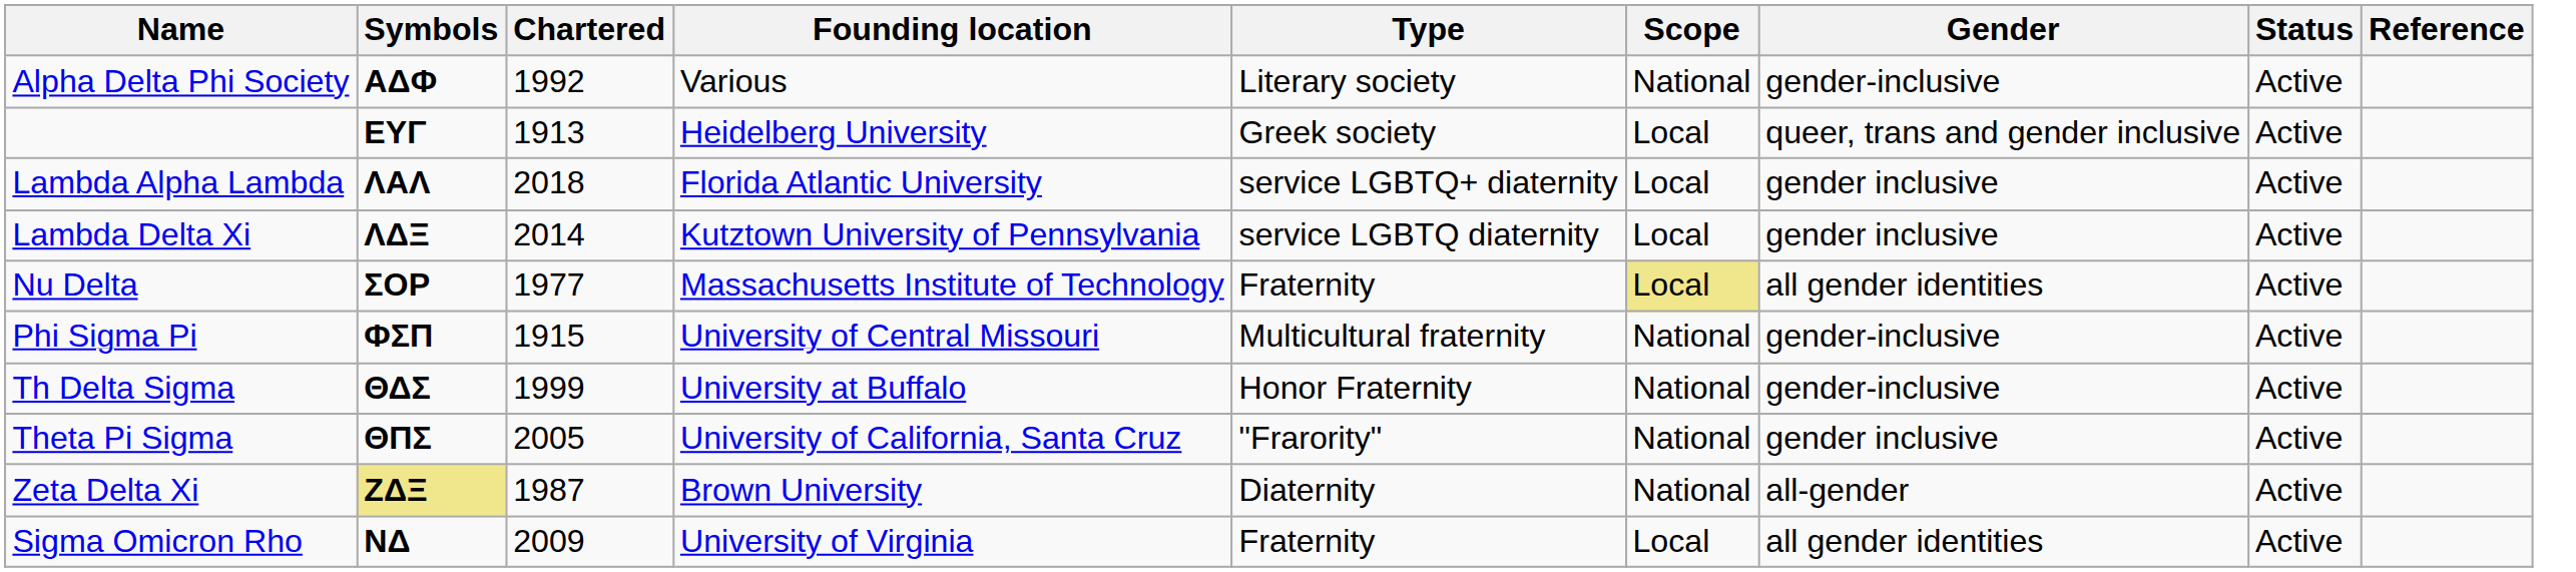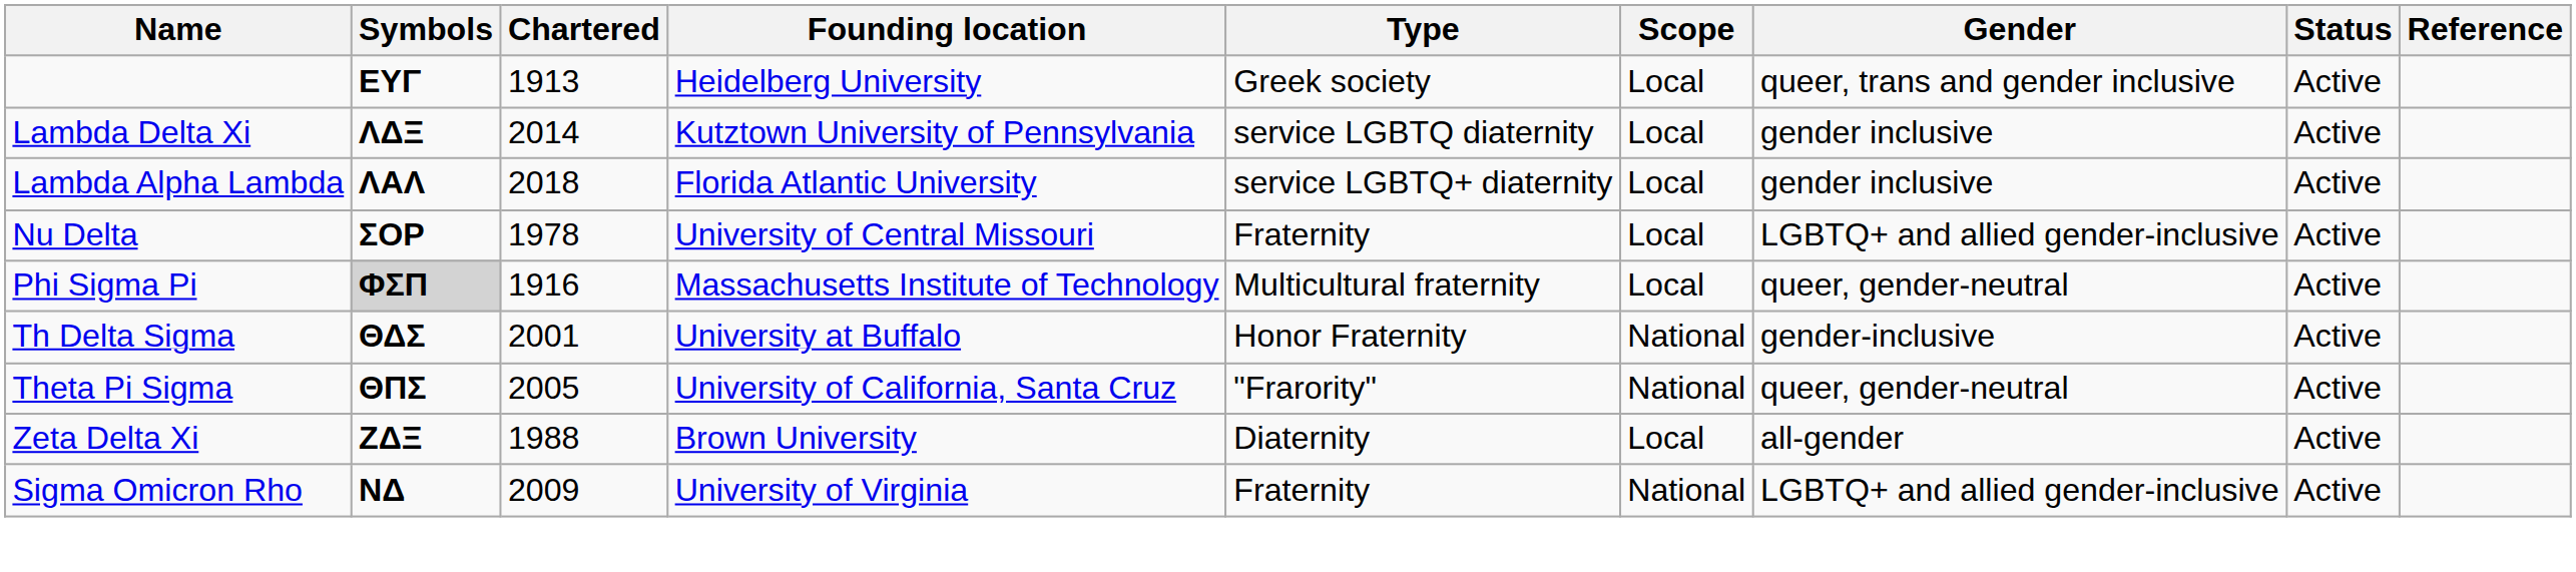- row: Alpha Delta Phi Society | ΑΔΦ | 1992 | Various | Literary society | National | gender-inclusive | Active
rows swapped: Lambda Alpha Lambda <-> Lambda Delta Xi
Nu Delta | Chartered: 1977 -> 1978
Nu Delta | Founding location: Massachusetts Institute of Technology -> University of Central Missouri
Nu Delta | Scope: khaki background -> no background
Nu Delta | Gender: all gender identities -> LGBTQ+ and allied gender-inclusive
Phi Sigma Pi | Symbols: no background -> lightgrey background
Phi Sigma Pi | Chartered: 1915 -> 1916
Phi Sigma Pi | Founding location: University of Central Missouri -> Massachusetts Institute of Technology
Phi Sigma Pi | Scope: National -> Local
Phi Sigma Pi | Gender: gender-inclusive -> queer, gender-neutral
Th Delta Sigma | Chartered: 1999 -> 2001
Theta Pi Sigma | Gender: gender inclusive -> queer, gender-neutral
Zeta Delta Xi | Symbols: khaki background -> no background
Zeta Delta Xi | Chartered: 1987 -> 1988
Zeta Delta Xi | Scope: National -> Local
Sigma Omicron Rho | Scope: Local -> National
Sigma Omicron Rho | Gender: all gender identities -> LGBTQ+ and allied gender-inclusive
